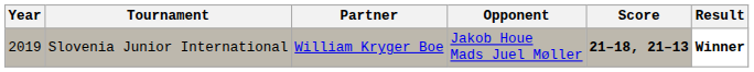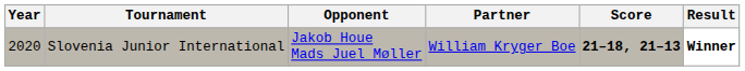columns swapped: Partner <-> Opponent
Slovenia Junior International | Year: 2019 -> 2020
